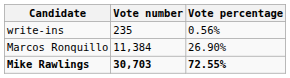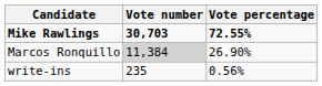rows swapped: Mike Rawlings <-> write-ins
Marcos Ronquillo | Vote number: no background -> lightgrey background
